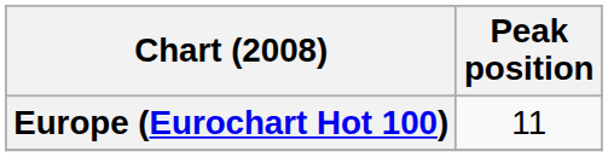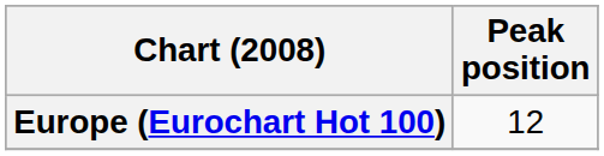Europe (Eurochart Hot 100) | Peak position: 11 -> 12
